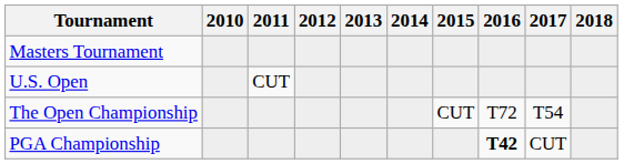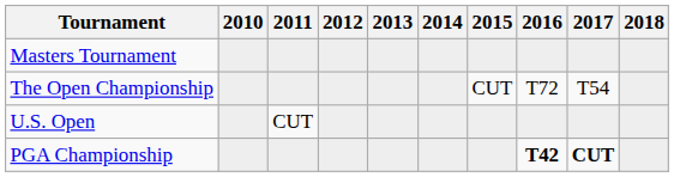rows swapped: U.S. Open <-> The Open Championship
PGA Championship | 2017: normal -> bold
